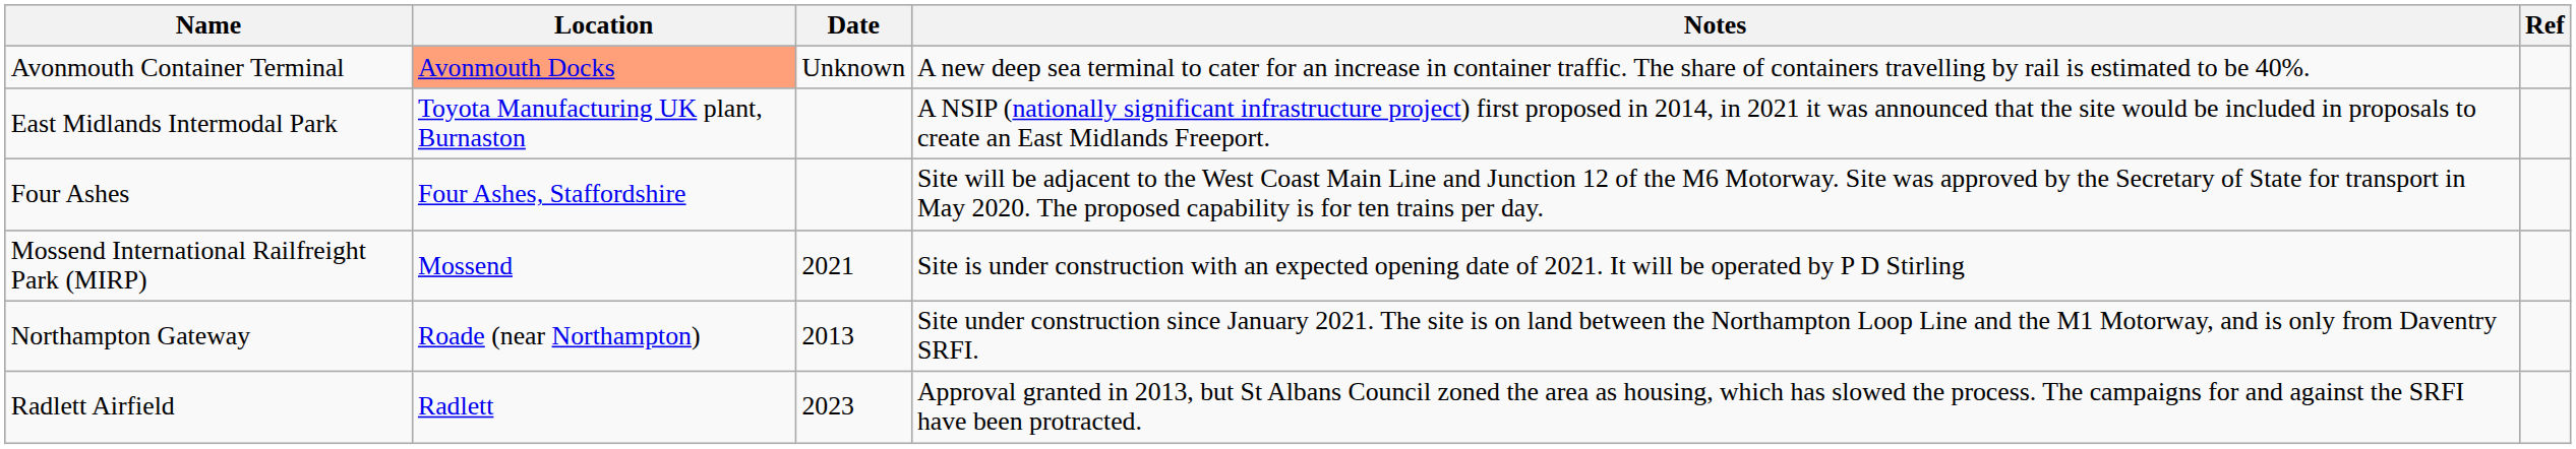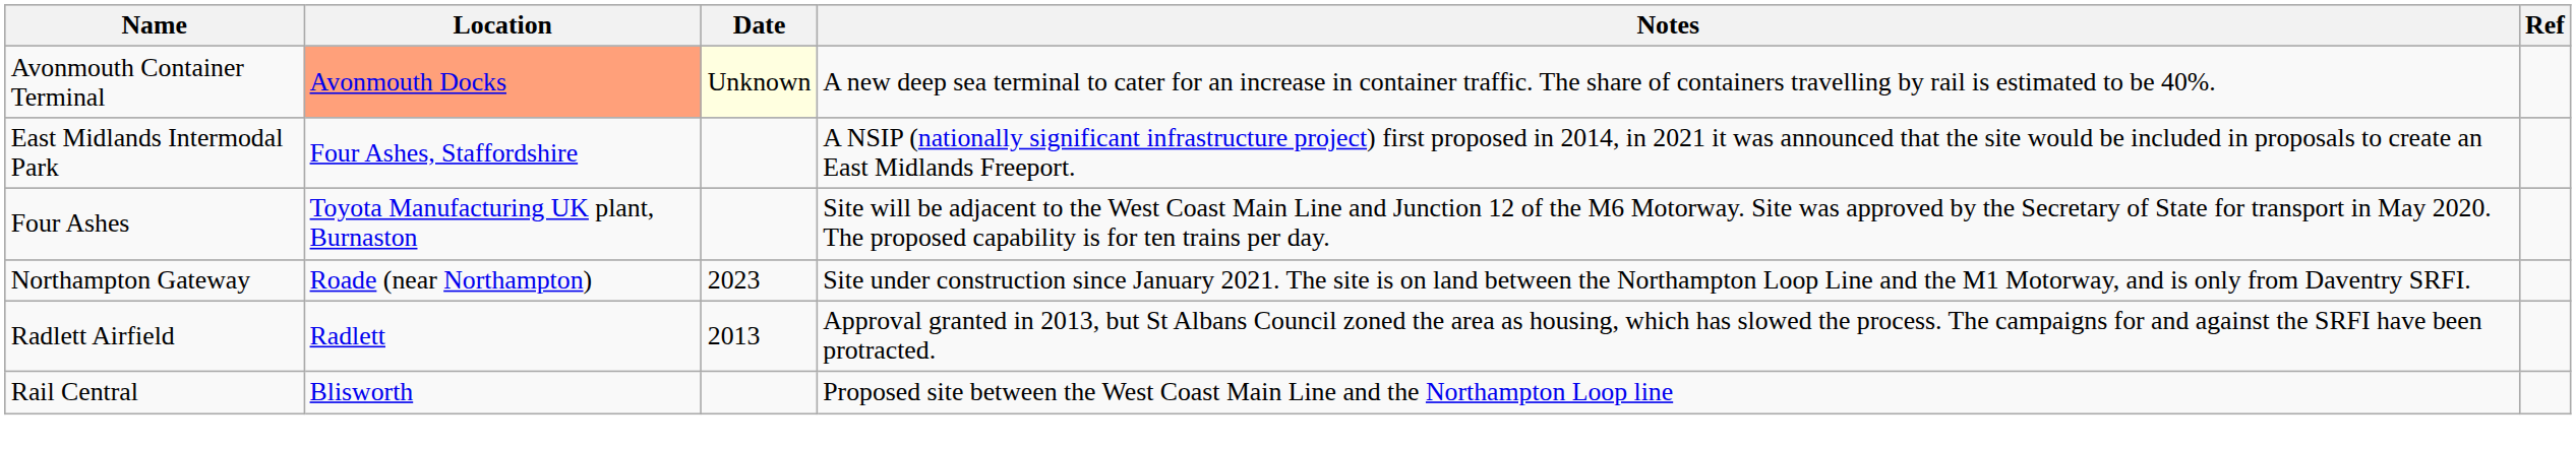Avonmouth Container Terminal | Date: no background -> lightyellow background
East Midlands Intermodal Park | Location: Toyota Manufacturing UK plant, Burnaston -> Four Ashes, Staffordshire
Four Ashes | Location: Four Ashes, Staffordshire -> Toyota Manufacturing UK plant, Burnaston
- row: Mossend International Railfreight Park (MIRP) | Mossend | 2021 | Site is under construction with an expected opening date of 2021. It will be operated by P D Stirling
Northampton Gateway | Date: 2013 -> 2023
Radlett Airfield | Date: 2023 -> 2013
+ row: Rail Central | Blisworth | Proposed site between the West Coast Main Line and the Northampton Loop line
